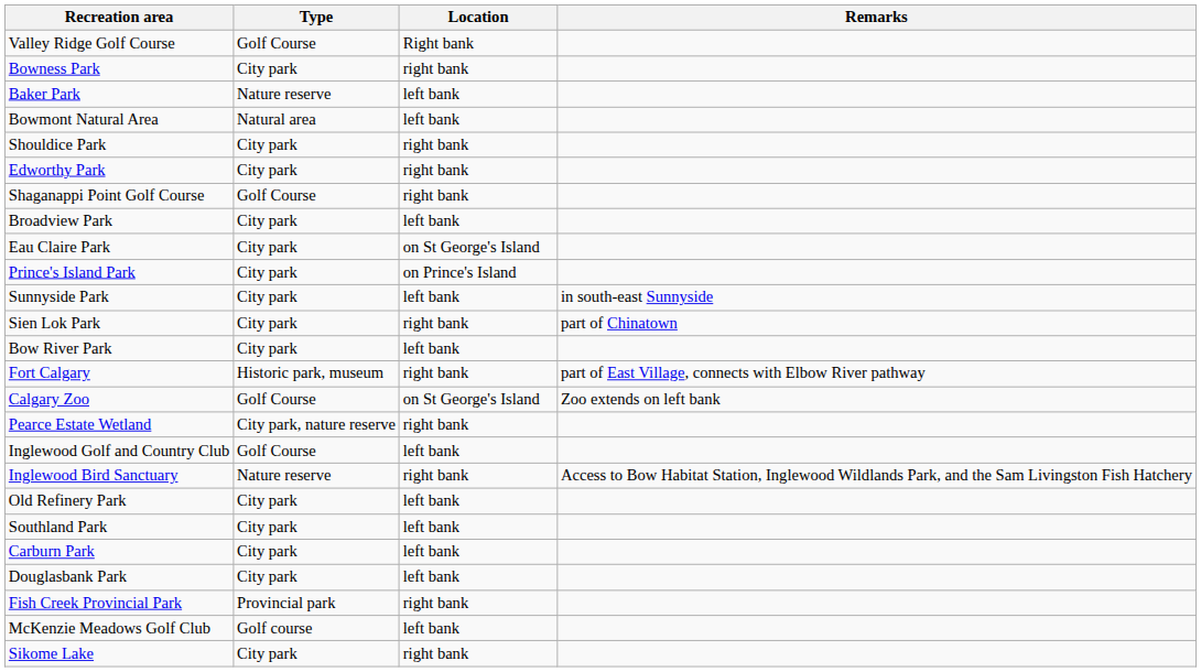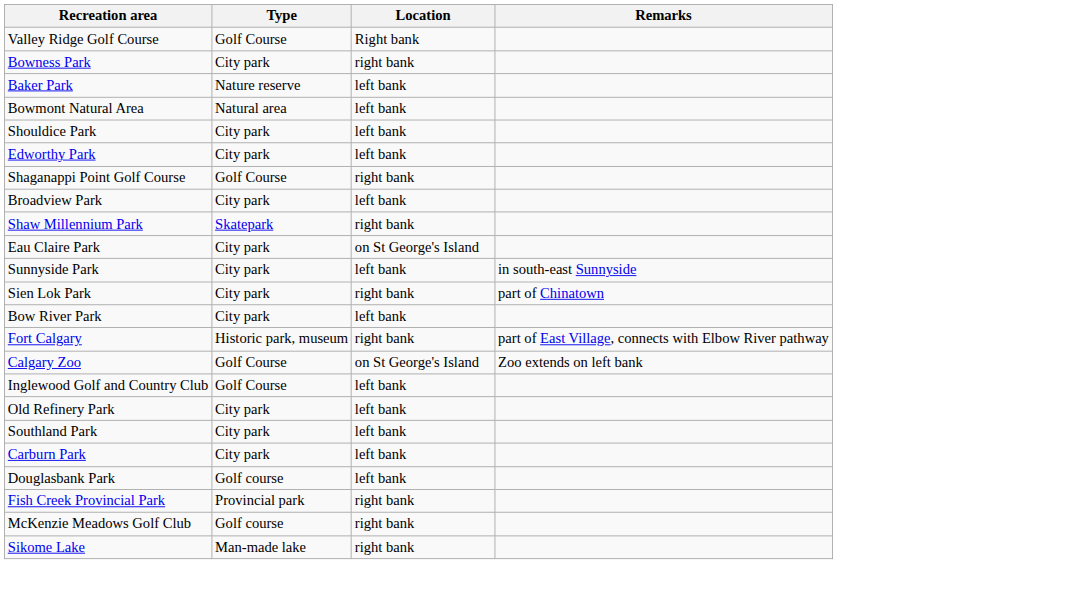Shouldice Park | Location: right bank -> left bank
Edworthy Park | Location: right bank -> left bank
+ row: Shaw Millennium Park | Skatepark | right bank
- row: Prince's Island Park | City park | on Prince's Island
- row: Pearce Estate Wetland | City park, nature reserve | right bank
- row: Inglewood Bird Sanctuary | Nature reserve | right bank | Access to Bow Habitat Station, Inglewood Wildlands Park, and the Sam Livingston Fish Hatchery
Douglasbank Park | Type: City park -> Golf course
McKenzie Meadows Golf Club | Location: left bank -> right bank
Sikome Lake | Type: City park -> Man-made lake
